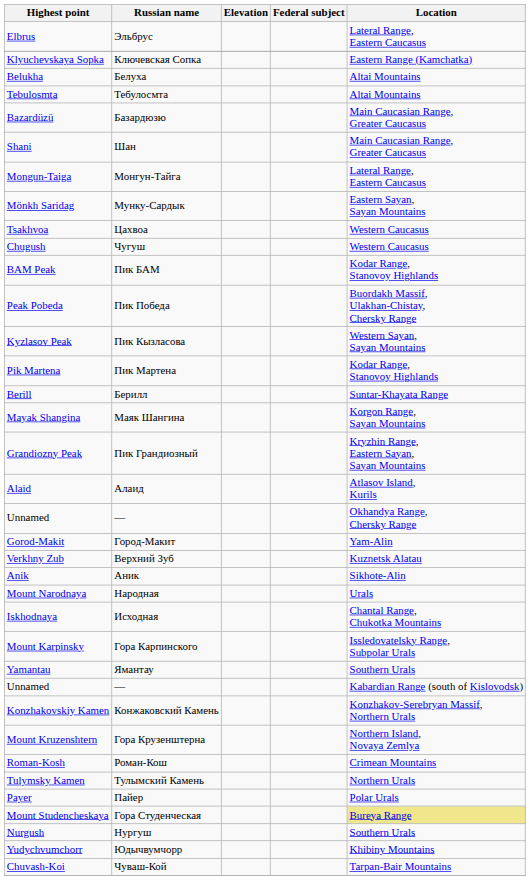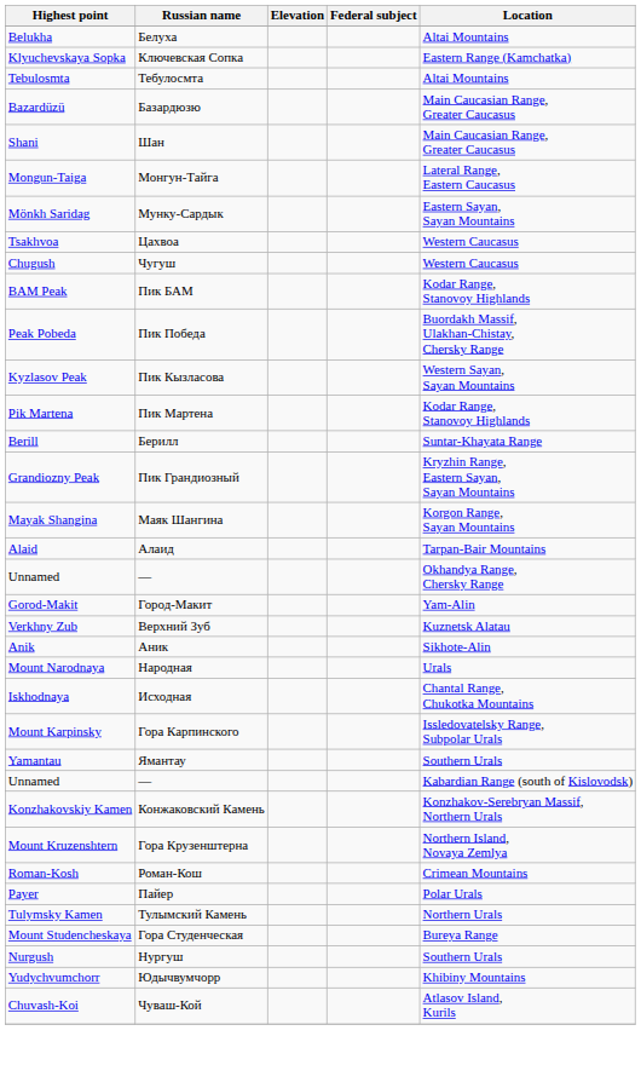- row: Elbrus | Эльбрус | Lateral Range, Eastern Caucasus
rows swapped: Klyuchevskaya Sopka <-> Belukha
rows swapped: Grandiozny Peak <-> Mayak Shangina
Alaid | Location: Atlasov Island, Kurils -> Tarpan-Bair Mountains
rows swapped: Payer <-> Tulymsky Kamen
Mount Studencheskaya | Location: khaki background -> no background
Chuvash-Koi | Location: Tarpan-Bair Mountains -> Atlasov Island, Kurils
